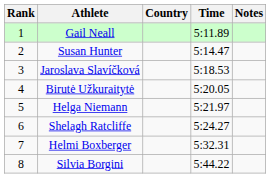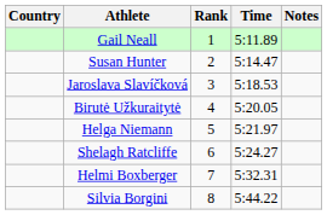columns swapped: Rank <-> Country
